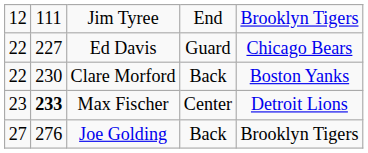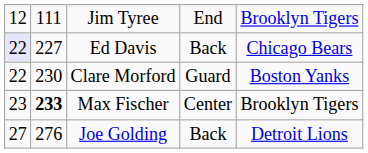Ed Davis | column 1: no background -> lavender background
Ed Davis | column 4: Guard -> Back
Clare Morford | column 4: Back -> Guard
Max Fischer | column 5: Detroit Lions -> Brooklyn Tigers
Joe Golding | column 5: Brooklyn Tigers -> Detroit Lions
